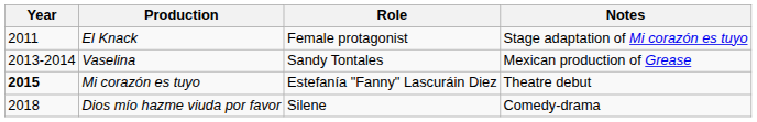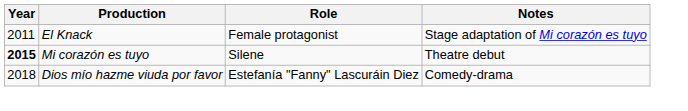- row: 2013-2014 | Vaselina | Sandy Tontales | Mexican production of Grease
Mi corazón es tuyo | Role: Estefanía "Fanny" Lascuráin Diez -> Silene
Dios mío hazme viuda por favor | Role: Silene -> Estefanía "Fanny" Lascuráin Diez
